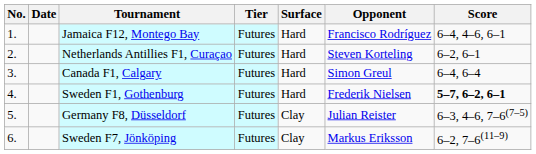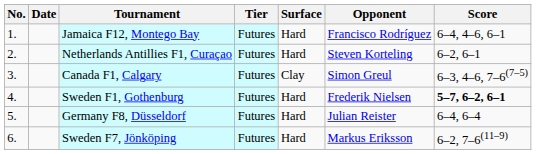Canada F1, Calgary | Surface: Hard -> Clay
Canada F1, Calgary | Score: 6–4, 6–4 -> 6–3, 4–6, 7–6(7–5)
Germany F8, Düsseldorf | Surface: Clay -> Hard
Germany F8, Düsseldorf | Score: 6–3, 4–6, 7–6(7–5) -> 6–4, 6–4
Sweden F7, Jönköping | Surface: Clay -> Hard
